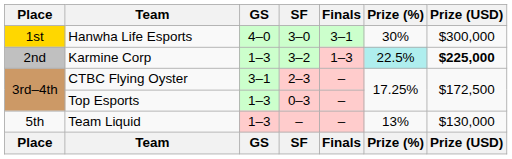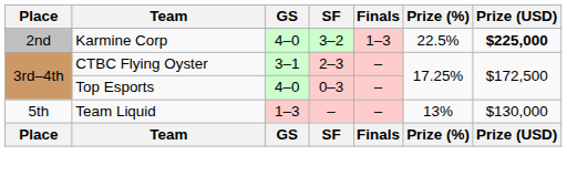- row: 1st | Hanwha Life Esports | 4–0 | 3–0 | 3–1 | 30% | $300,000
Karmine Corp | GS: 1–3 -> 4–0
Karmine Corp | Prize (%): paleturquoise background -> no background
Top Esports | GS: 1–3 -> 4–0
